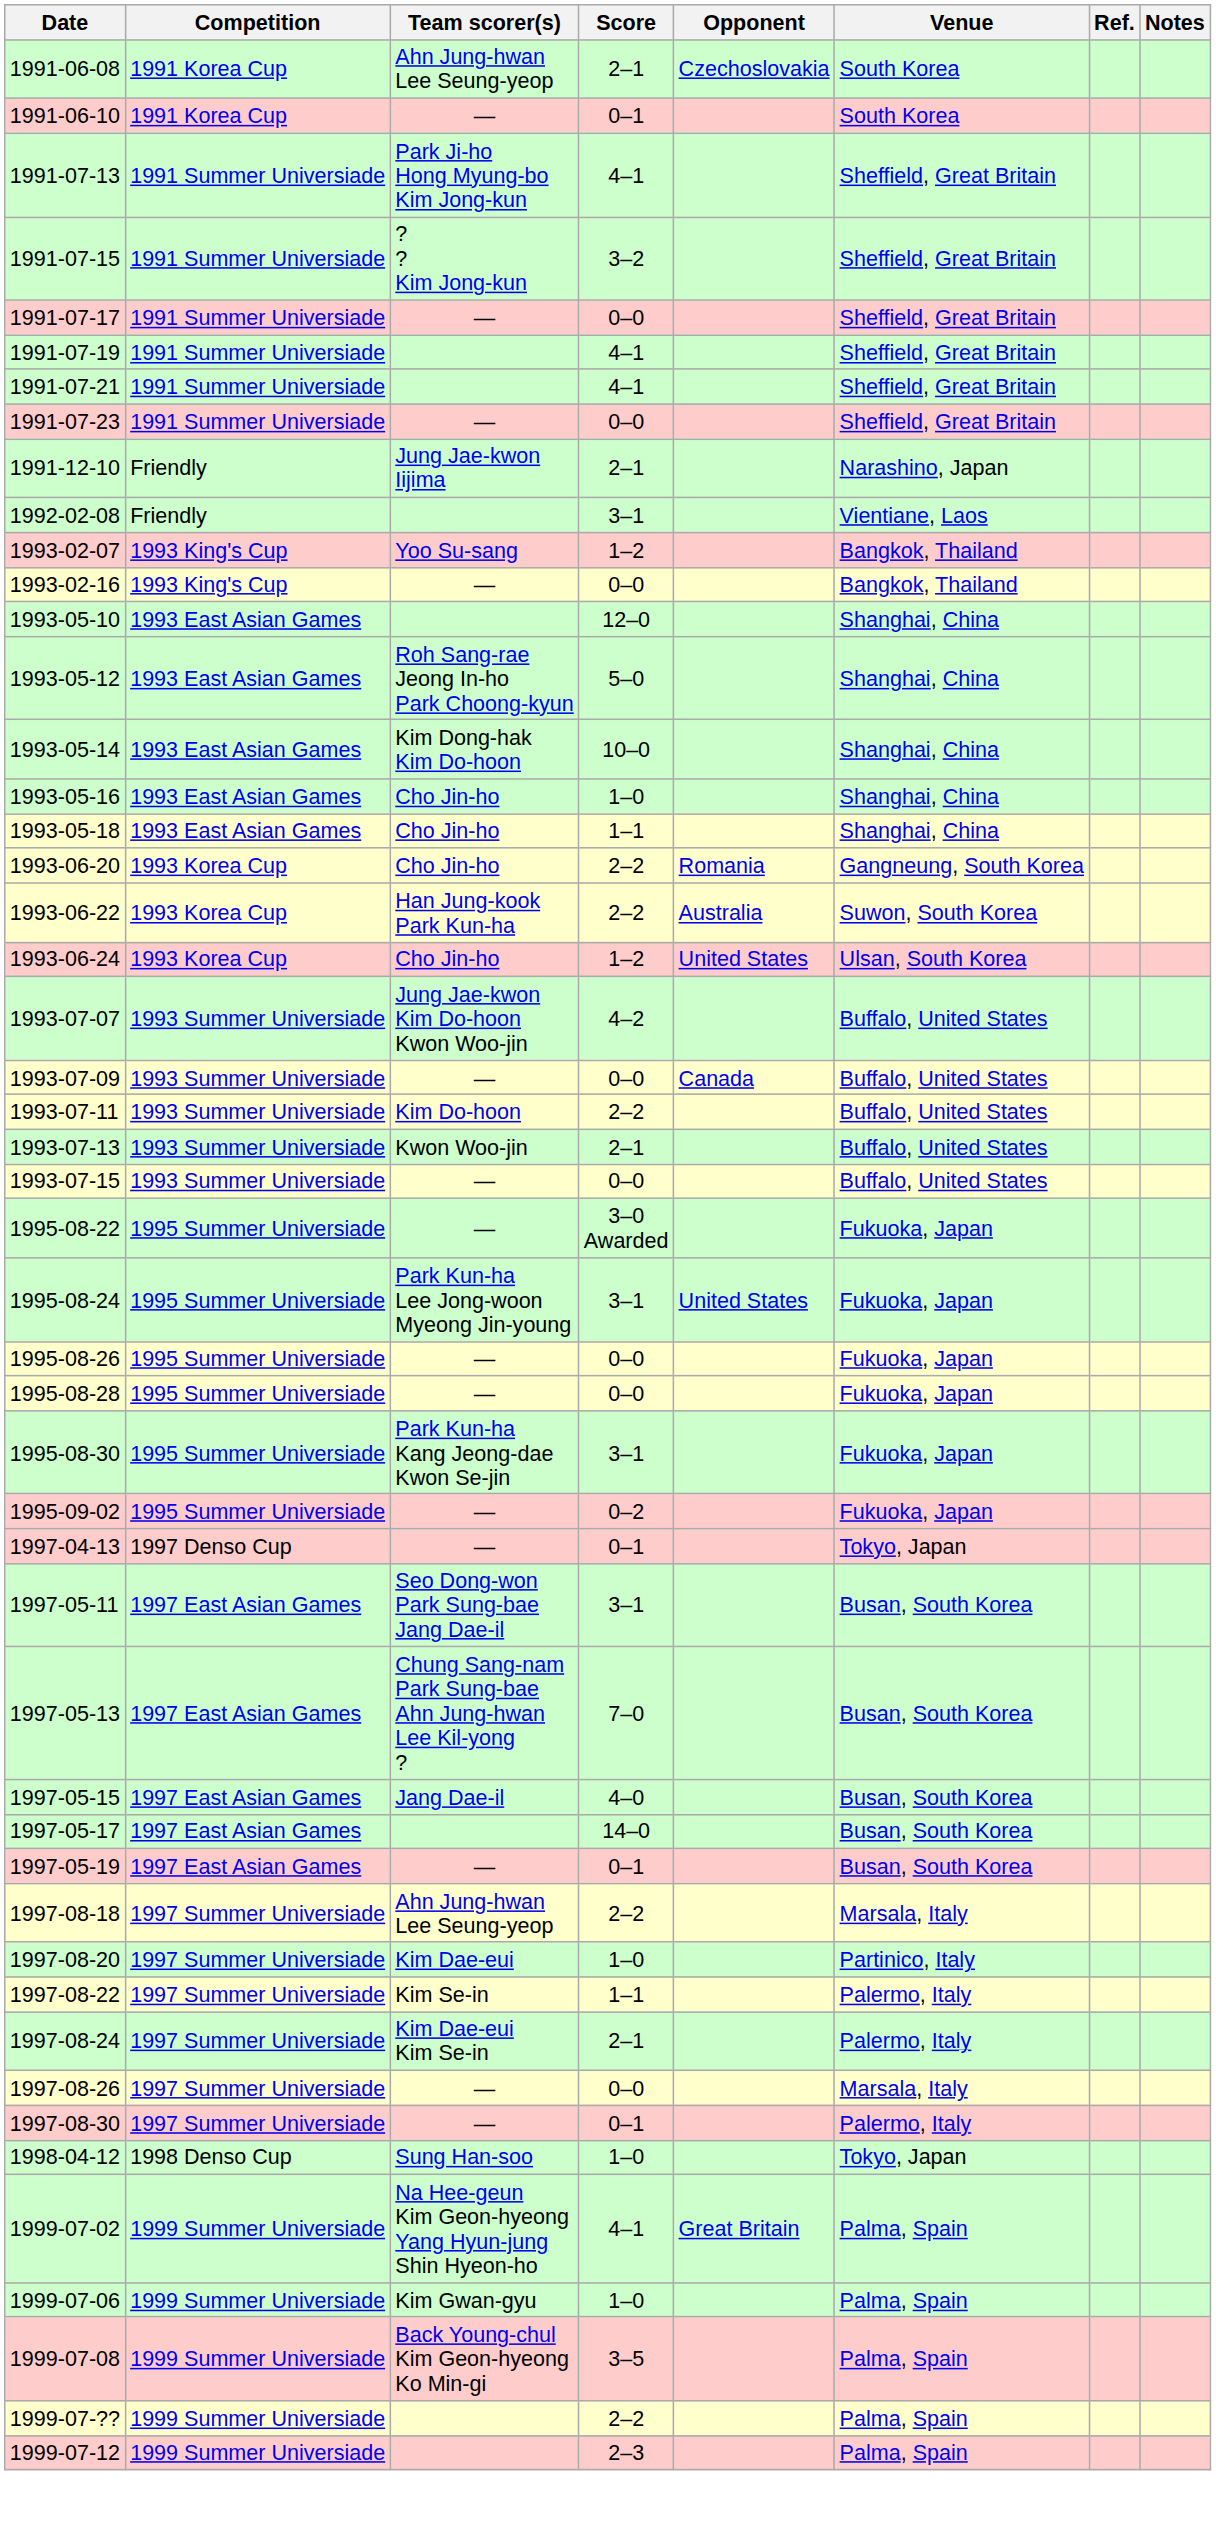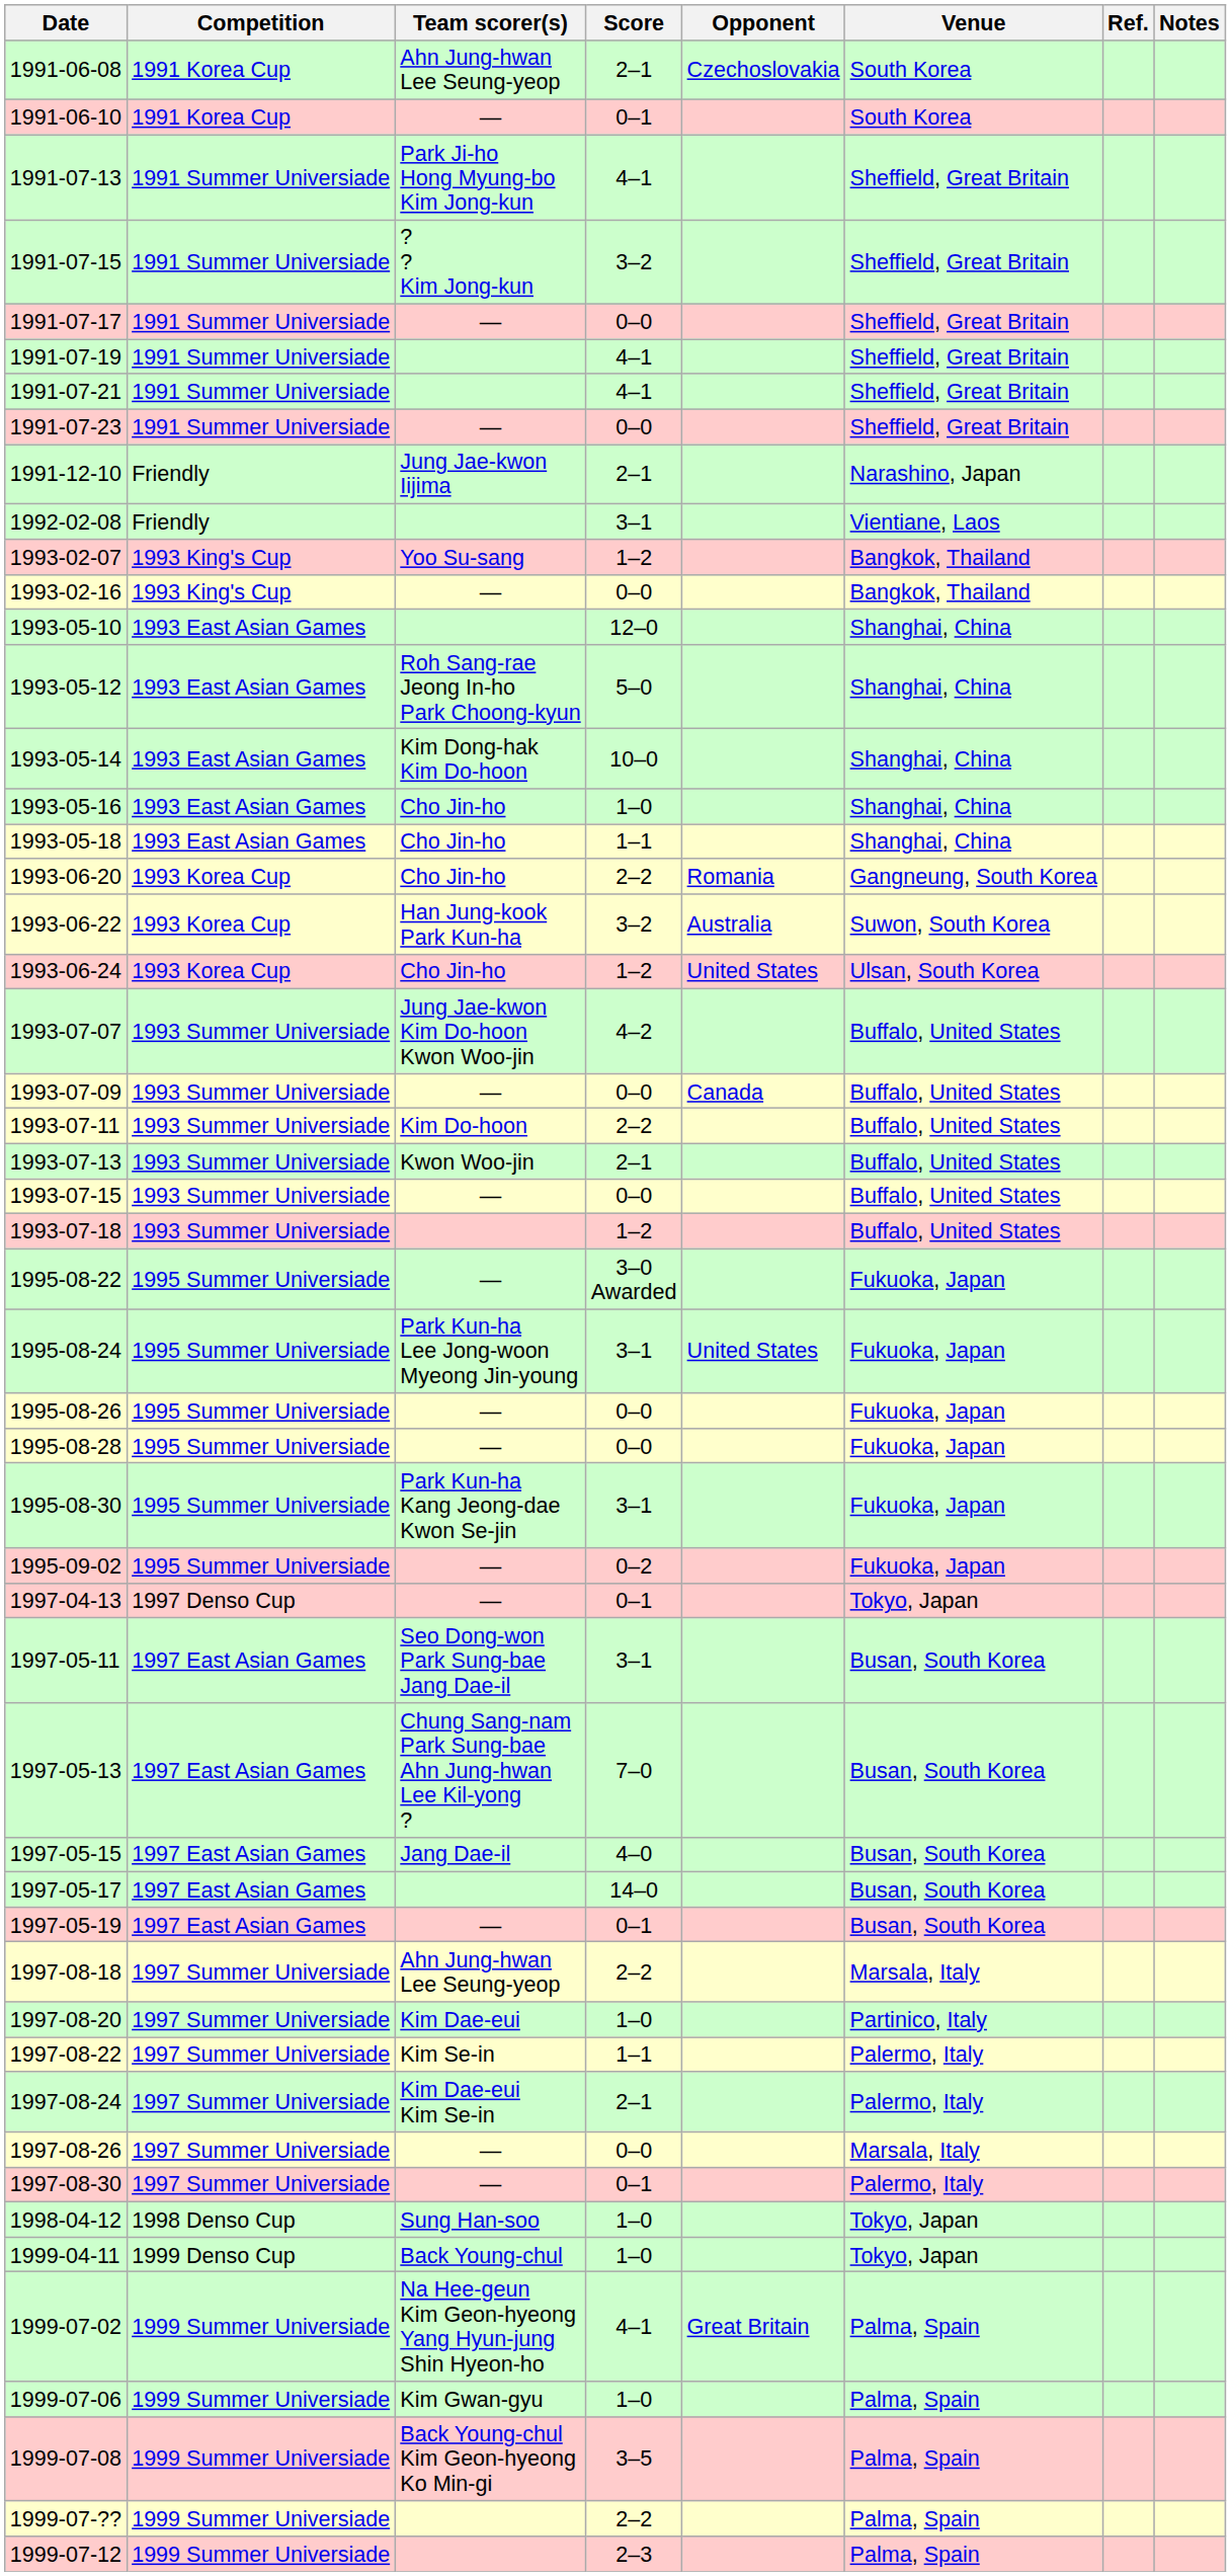1993-06-22 | Score: 2–2 -> 3–2
+ row: 1993-07-18 | 1993 Summer Universiade | 1–2 | Buffalo, United States
+ row: 1999-04-11 | 1999 Denso Cup | Back Young-chul | 1–0 | Tokyo, Japan
